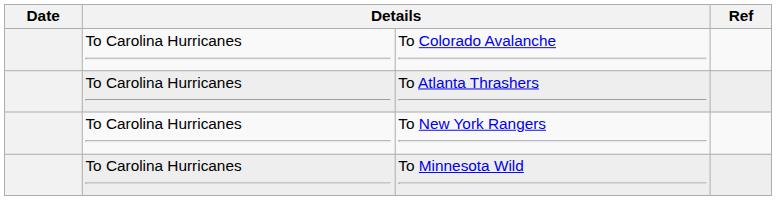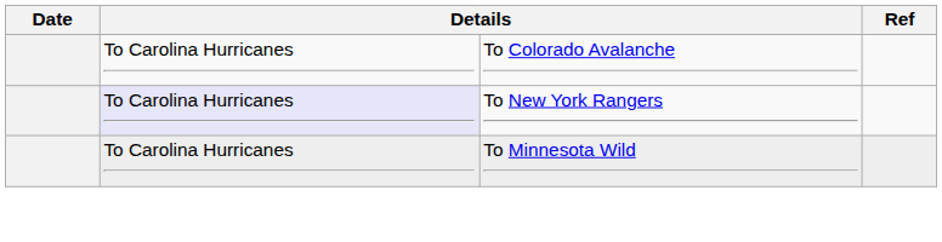- row: To Carolina Hurricanes | To Atlanta Thrashers
To New York Rangers | column 2: no background -> lavender background
